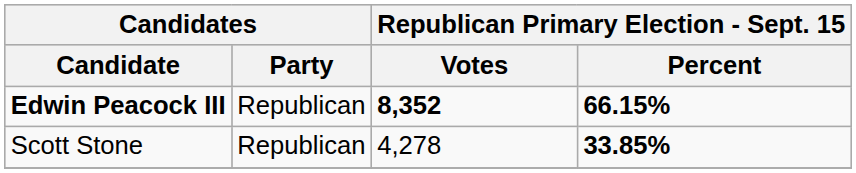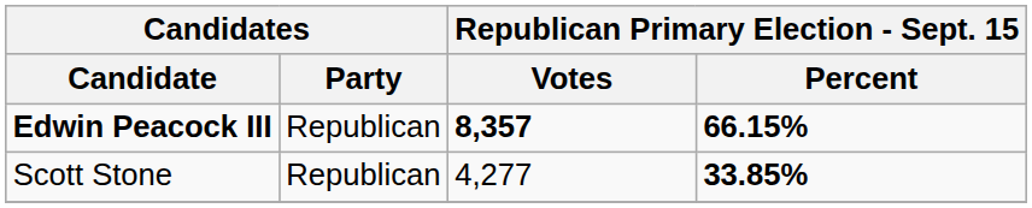Edwin Peacock III | Republican Primary Election - Sept. 15 / Votes: 8,352 -> 8,357
Scott Stone | Republican Primary Election - Sept. 15 / Votes: 4,278 -> 4,277
